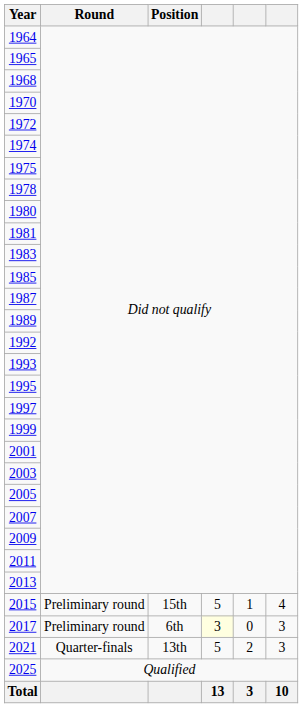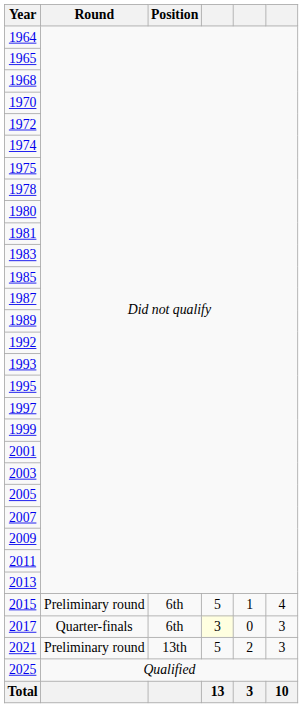2015 | Position: 15th -> 6th
2017 | Round: Preliminary round -> Quarter-finals
2021 | Round: Quarter-finals -> Preliminary round
